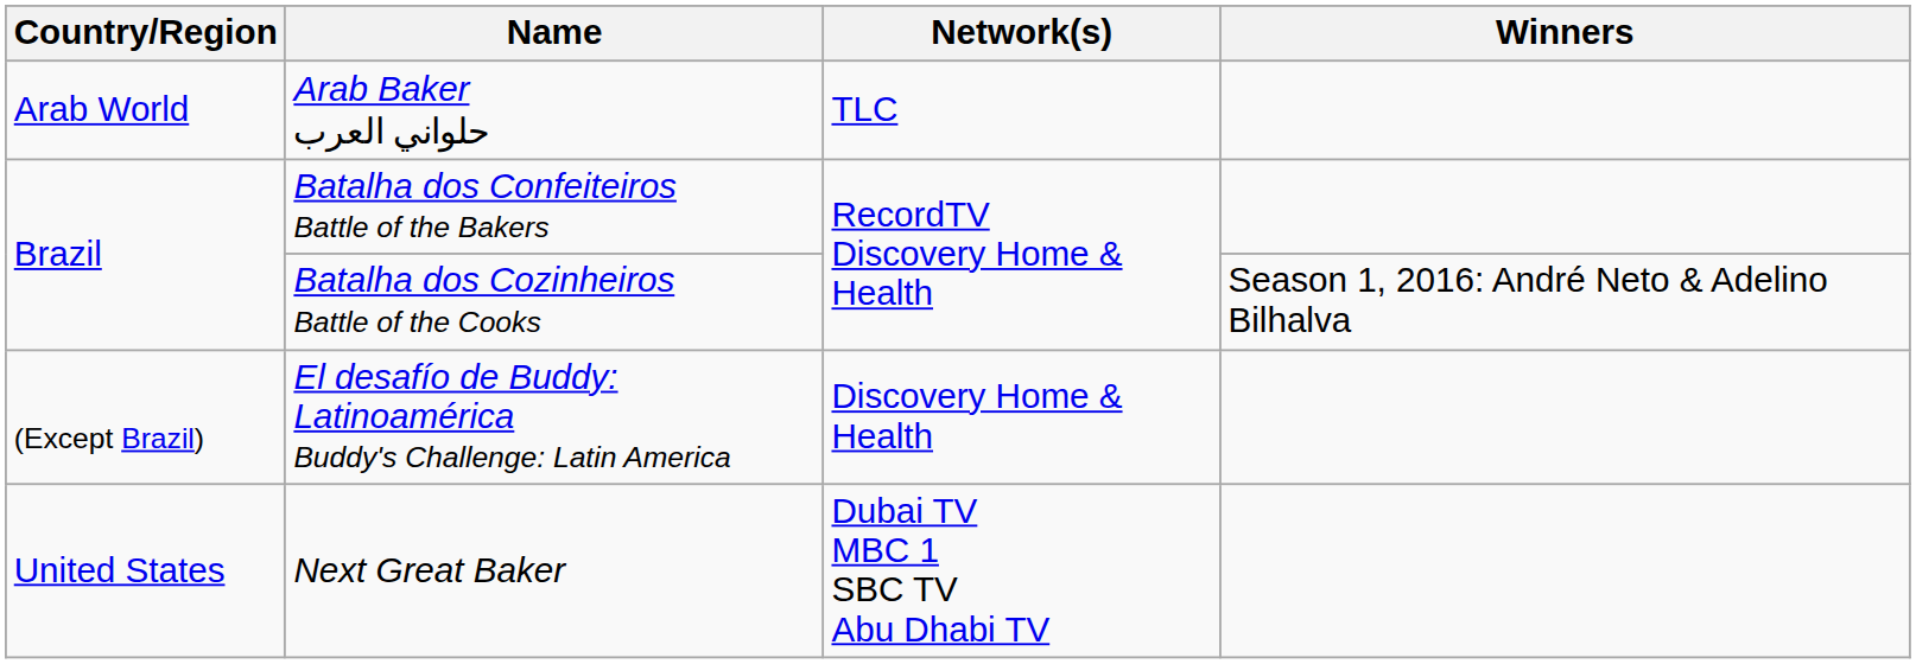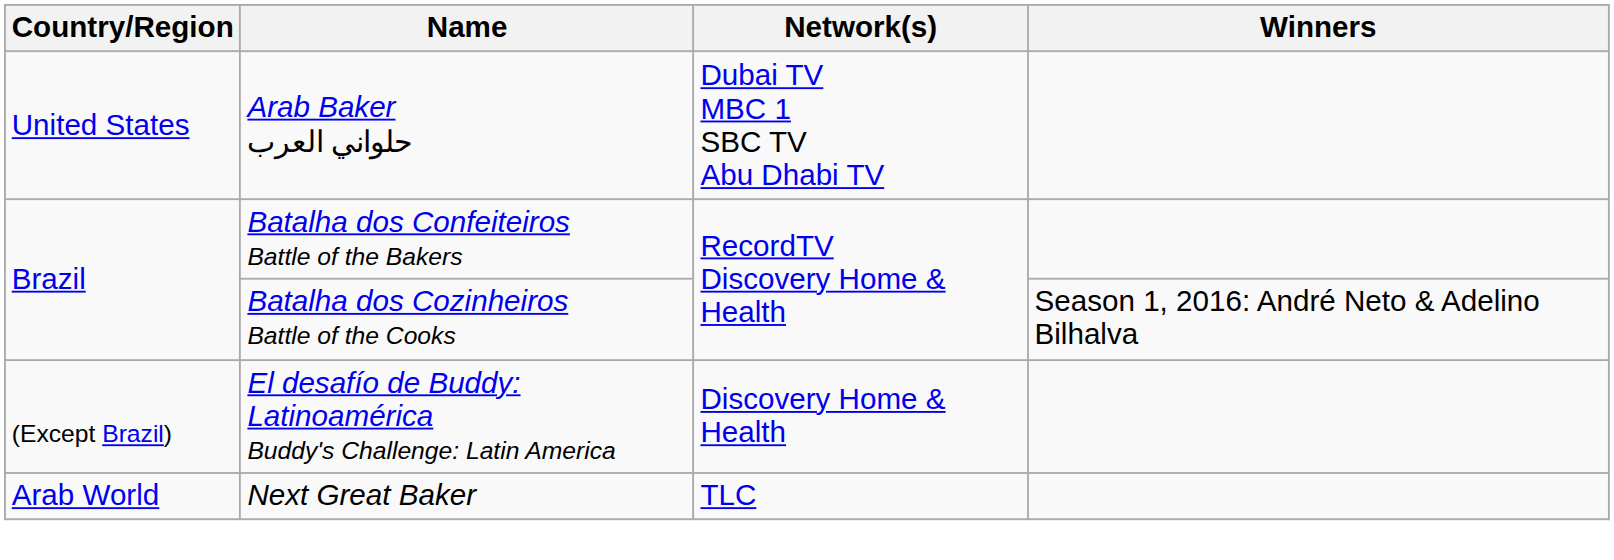Arab Baker حلواني العرب | Country/Region: Arab World -> United States
Arab Baker حلواني العرب | Network(s): TLC -> Dubai TV MBC 1 SBC TV Abu Dhabi TV
Next Great Baker | Country/Region: United States -> Arab World
Next Great Baker | Network(s): Dubai TV MBC 1 SBC TV Abu Dhabi TV -> TLC
